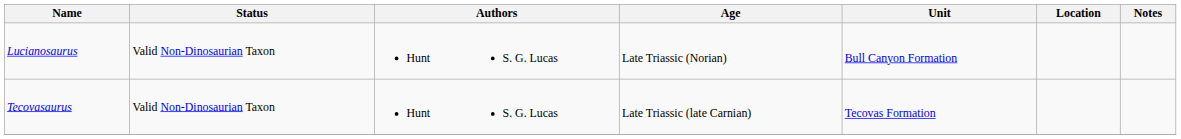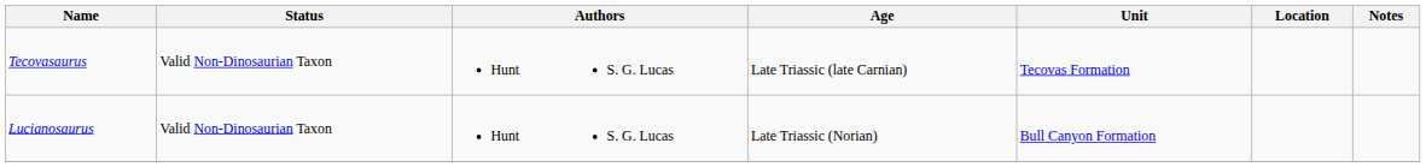rows swapped: Lucianosaurus <-> Tecovasaurus
